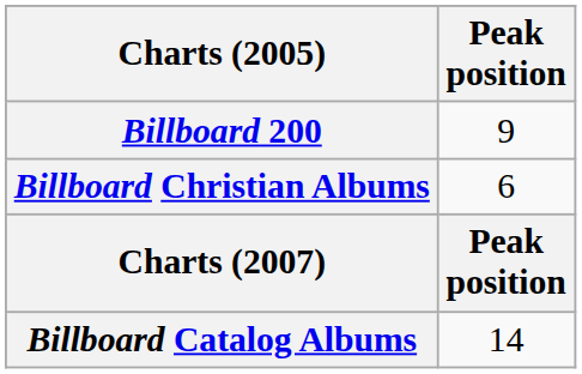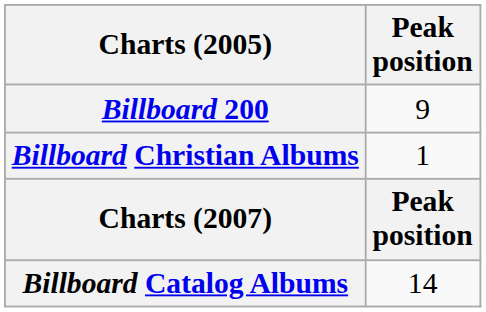Billboard Christian Albums | Peak position: 6 -> 1
